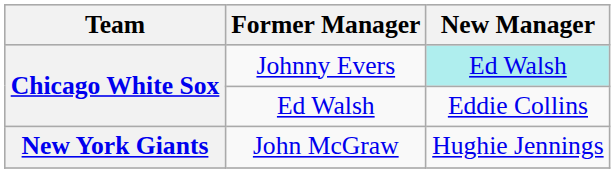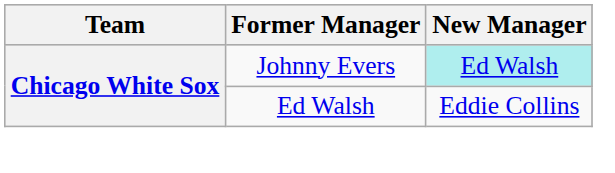- row: New York Giants | John McGraw | Hughie Jennings
